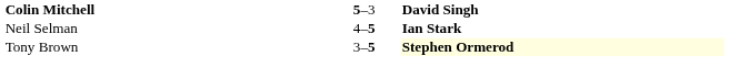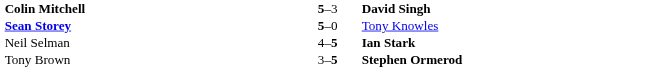+ row: Sean Storey | 5–0 | Tony Knowles
Tony Brown | column 3: lightyellow background -> no background
